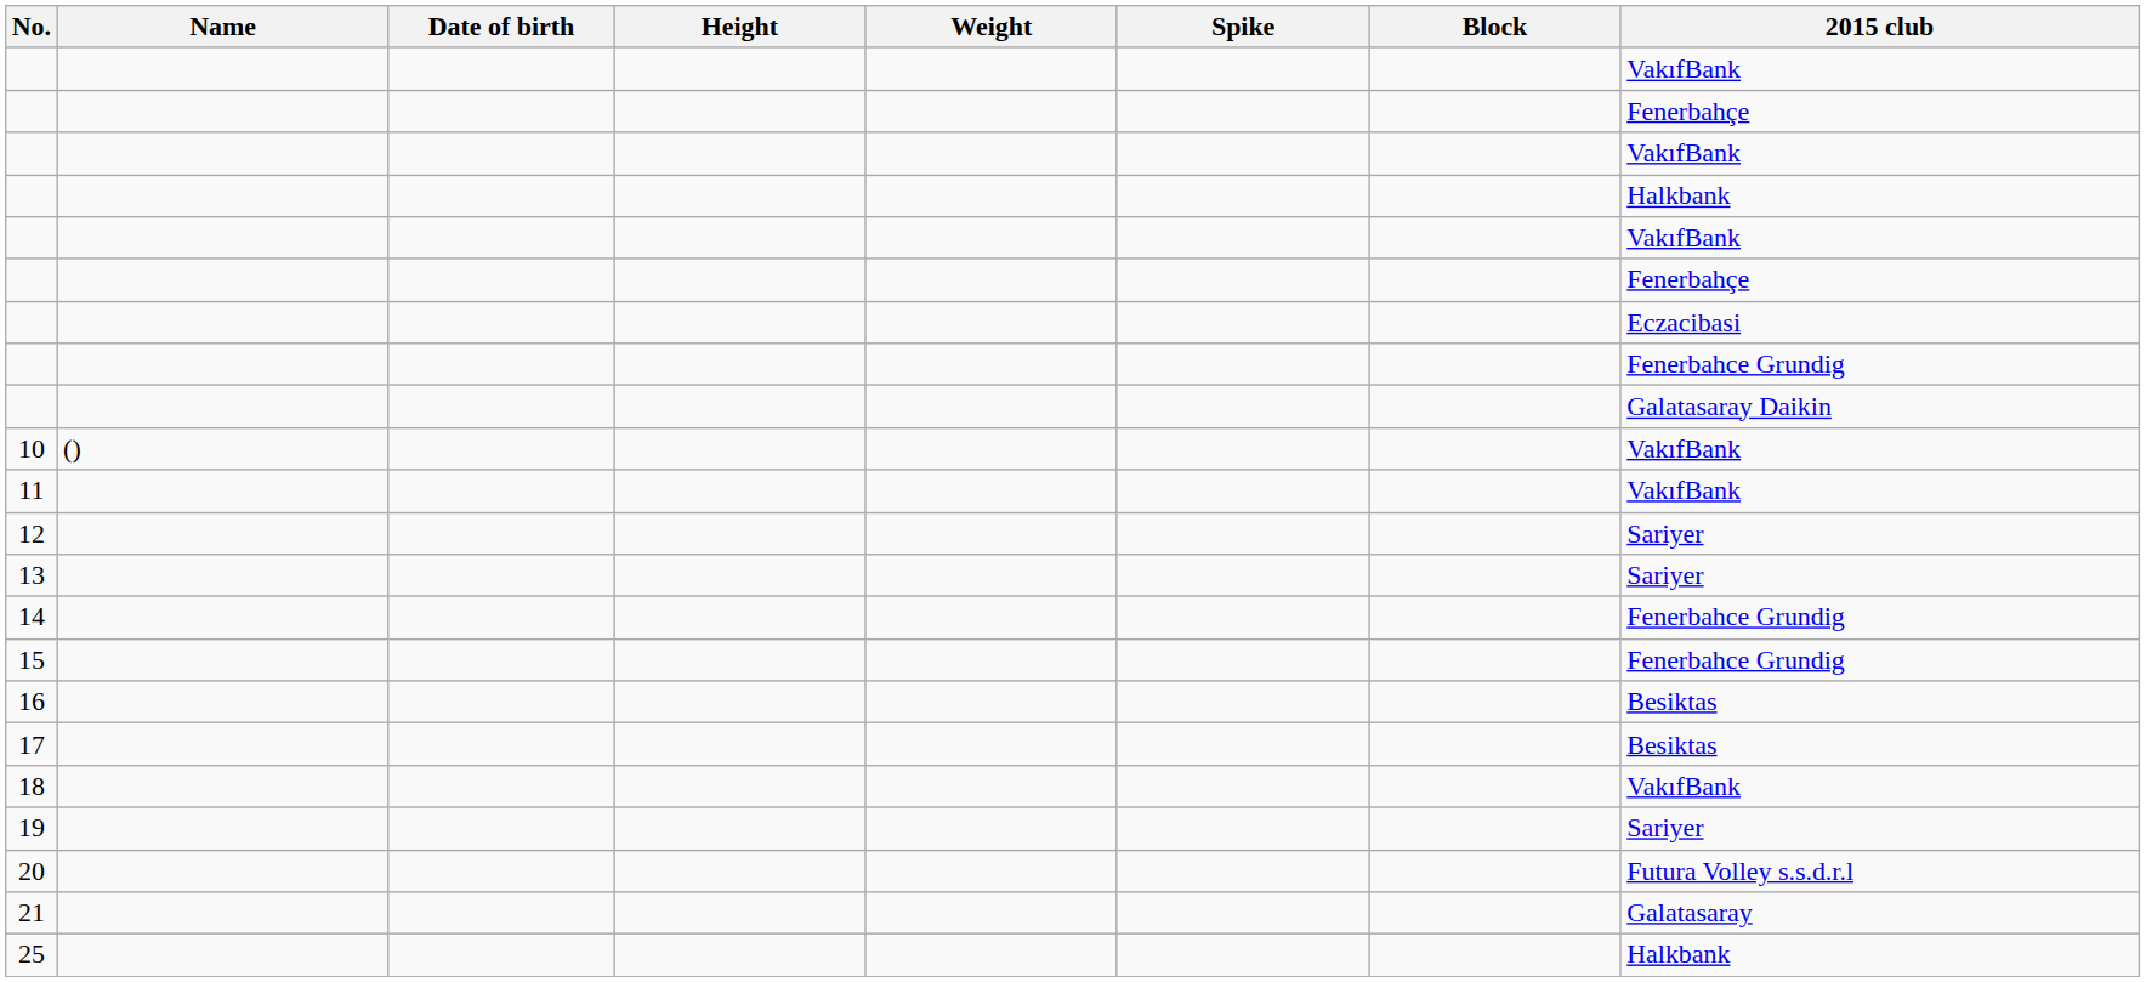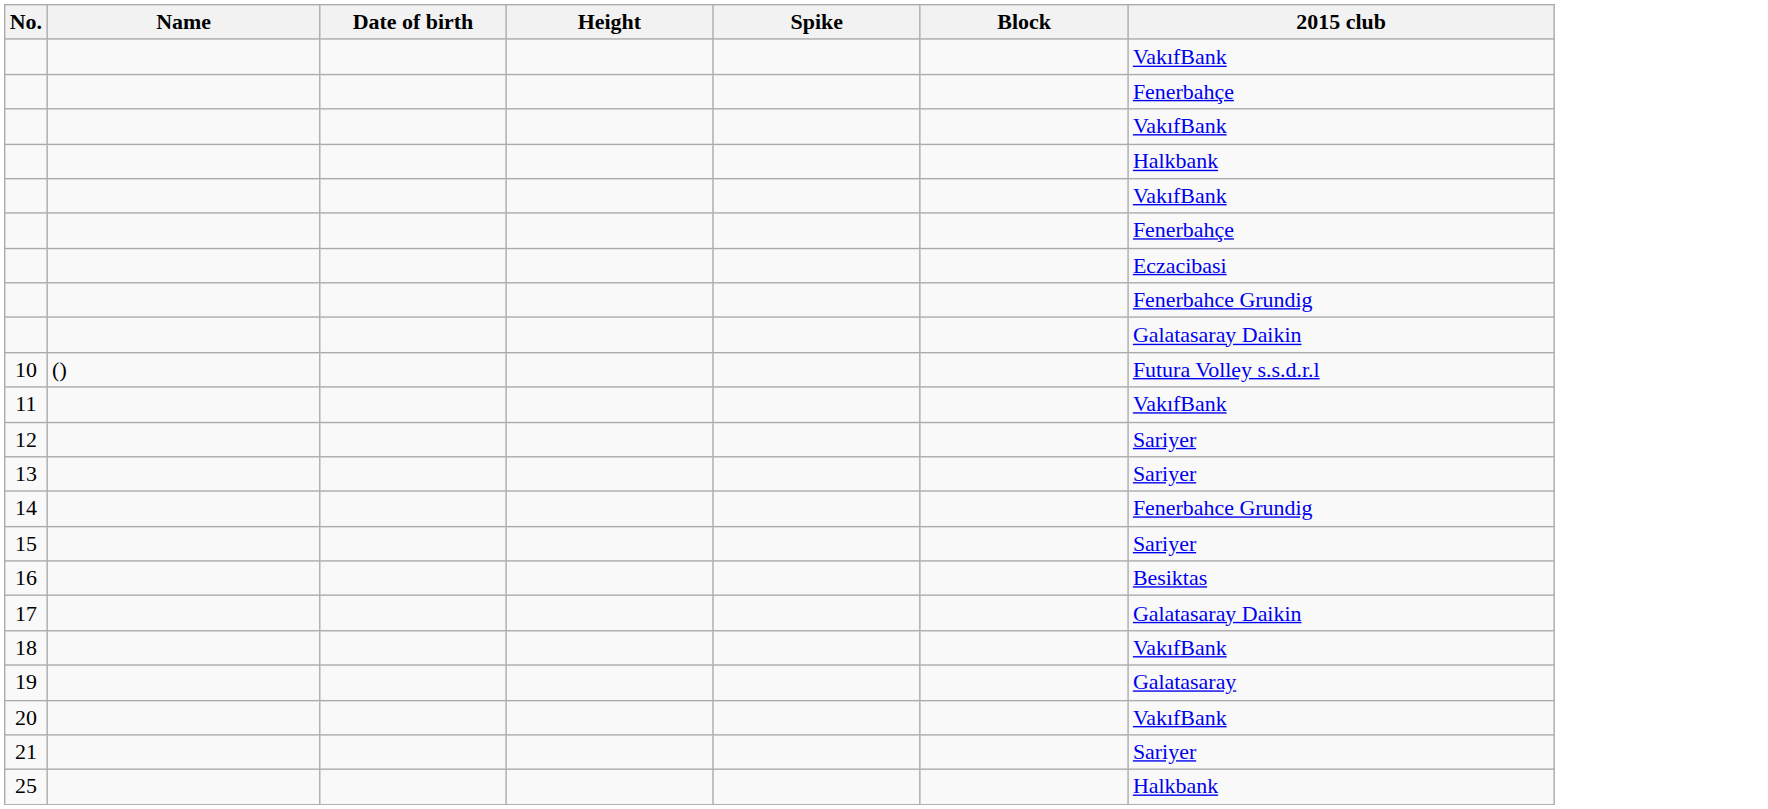- column: Weight
10 | 2015 club: VakıfBank -> Futura Volley s.s.d.r.l
15 | 2015 club: Fenerbahce Grundig -> Sariyer
17 | 2015 club: Besiktas -> Galatasaray Daikin
19 | 2015 club: Sariyer -> Galatasaray
20 | 2015 club: Futura Volley s.s.d.r.l -> VakıfBank
21 | 2015 club: Galatasaray -> Sariyer
